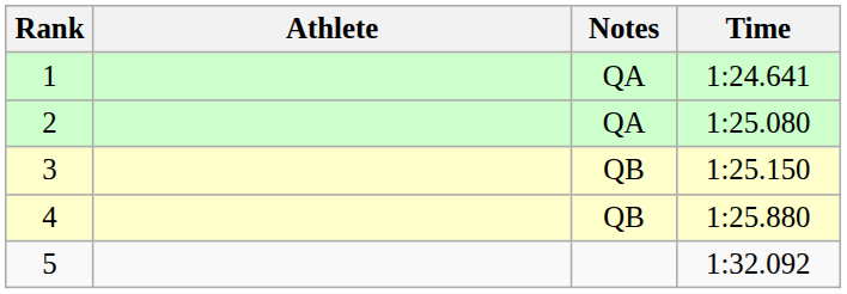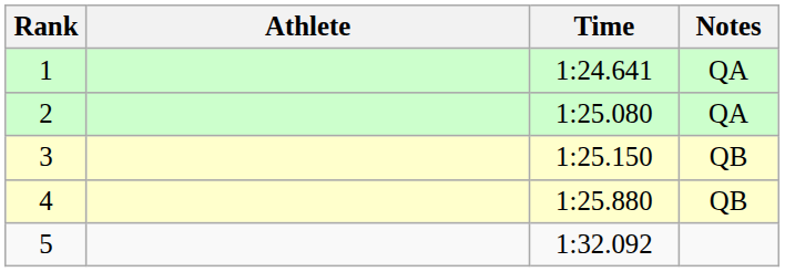columns swapped: Time <-> Notes
